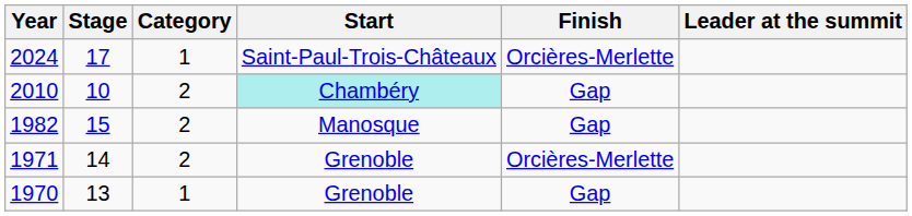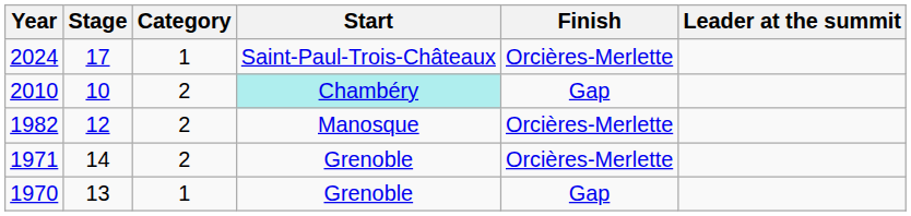1982 | Stage: 15 -> 12
1982 | Finish: Gap -> Orcières-Merlette
